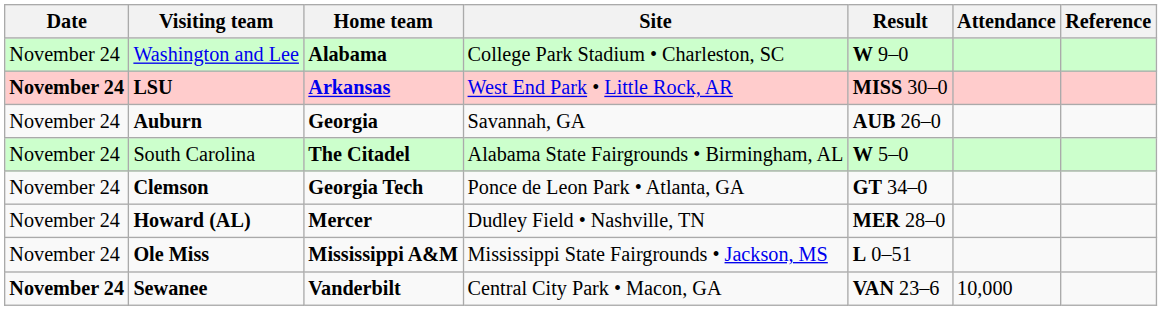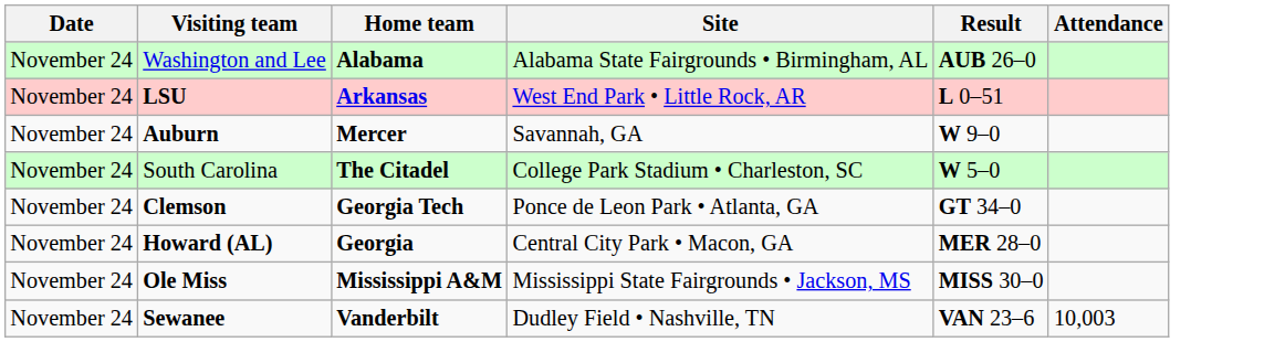- column: Reference
Washington and Lee | Site: College Park Stadium • Charleston, SC -> Alabama State Fairgrounds • Birmingham, AL
Washington and Lee | Result: W 9–0 -> AUB 26–0
LSU | Date: bold -> normal
LSU | Result: MISS 30–0 -> L 0–51
Auburn | Home team: Georgia -> Mercer
Auburn | Result: AUB 26–0 -> W 9–0
South Carolina | Site: Alabama State Fairgrounds • Birmingham, AL -> College Park Stadium • Charleston, SC
Howard (AL) | Home team: Mercer -> Georgia
Howard (AL) | Site: Dudley Field • Nashville, TN -> Central City Park • Macon, GA
Ole Miss | Result: L 0–51 -> MISS 30–0
Sewanee | Date: bold -> normal
Sewanee | Site: Central City Park • Macon, GA -> Dudley Field • Nashville, TN
Sewanee | Attendance: 10,000 -> 10,003
